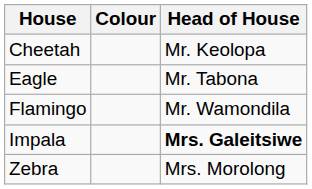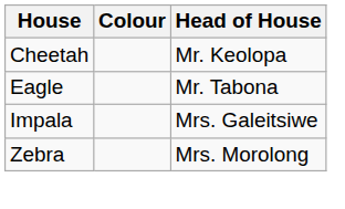- row: Flamingo | Mr. Wamondila
Impala | Head of House: bold -> normal
